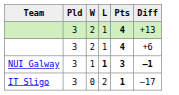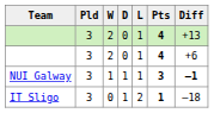+ column: D | 0 | 0 | 1 | 1
NUI Galway | L: bold -> normal
IT Sligo | Diff: –17 -> –18
